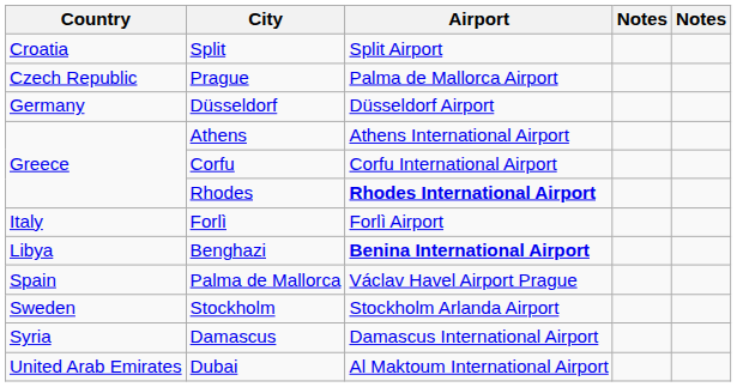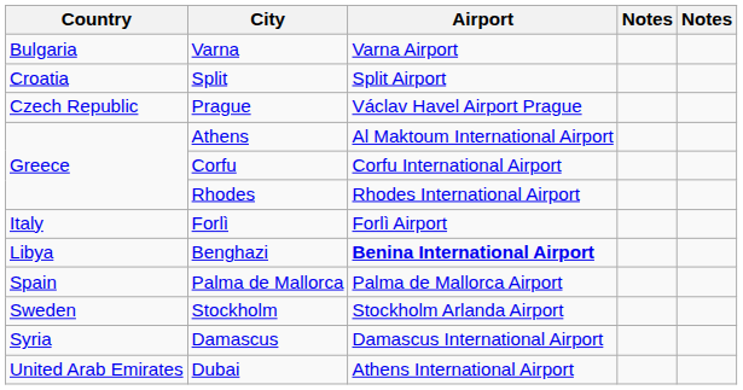+ row: Bulgaria | Varna | Varna Airport
Prague | Airport: Palma de Mallorca Airport -> Václav Havel Airport Prague
- row: Germany | Düsseldorf | Düsseldorf Airport
Athens | Airport: Athens International Airport -> Al Maktoum International Airport
Rhodes | Airport: bold -> normal
Palma de Mallorca | Airport: Václav Havel Airport Prague -> Palma de Mallorca Airport
Dubai | Airport: Al Maktoum International Airport -> Athens International Airport
